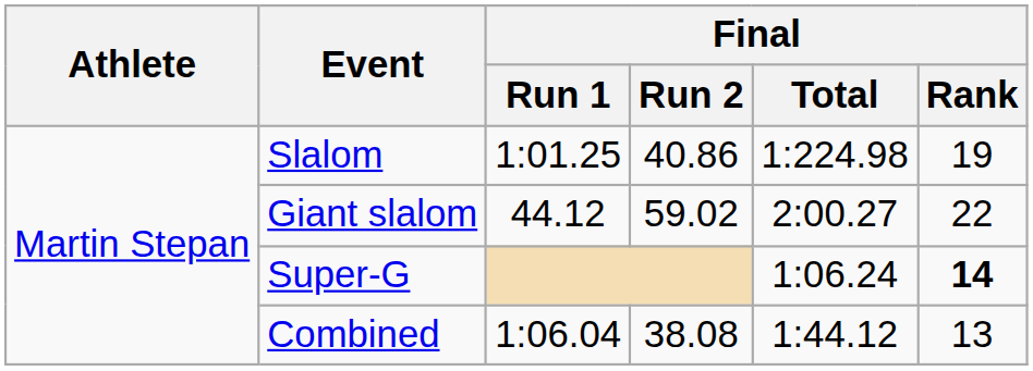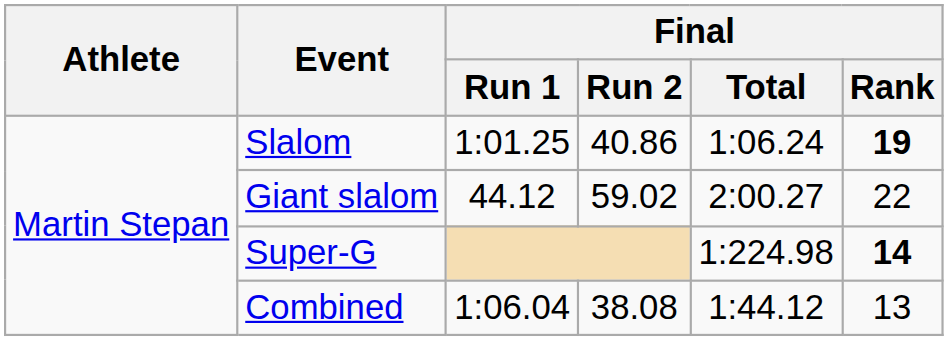Slalom | Final / Total: 1:224.98 -> 1:06.24
Slalom | Final / Rank: normal -> bold
Super-G | Final / Total: 1:06.24 -> 1:224.98
